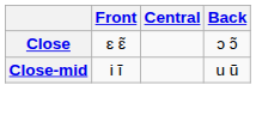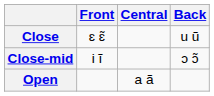Close | Back: ɔ ɔ̃ -> u ũ
Close-mid | Back: u ũ -> ɔ ɔ̃
+ row: Open | a ã
